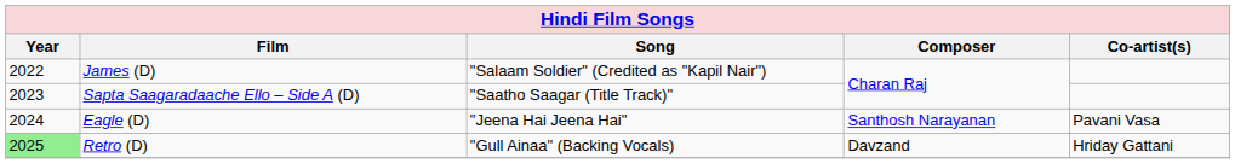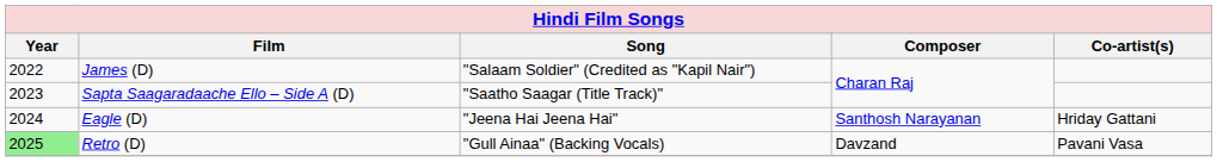Eagle (D) | Co-artist(s): Pavani Vasa -> Hriday Gattani
Retro (D) | Co-artist(s): Hriday Gattani -> Pavani Vasa
